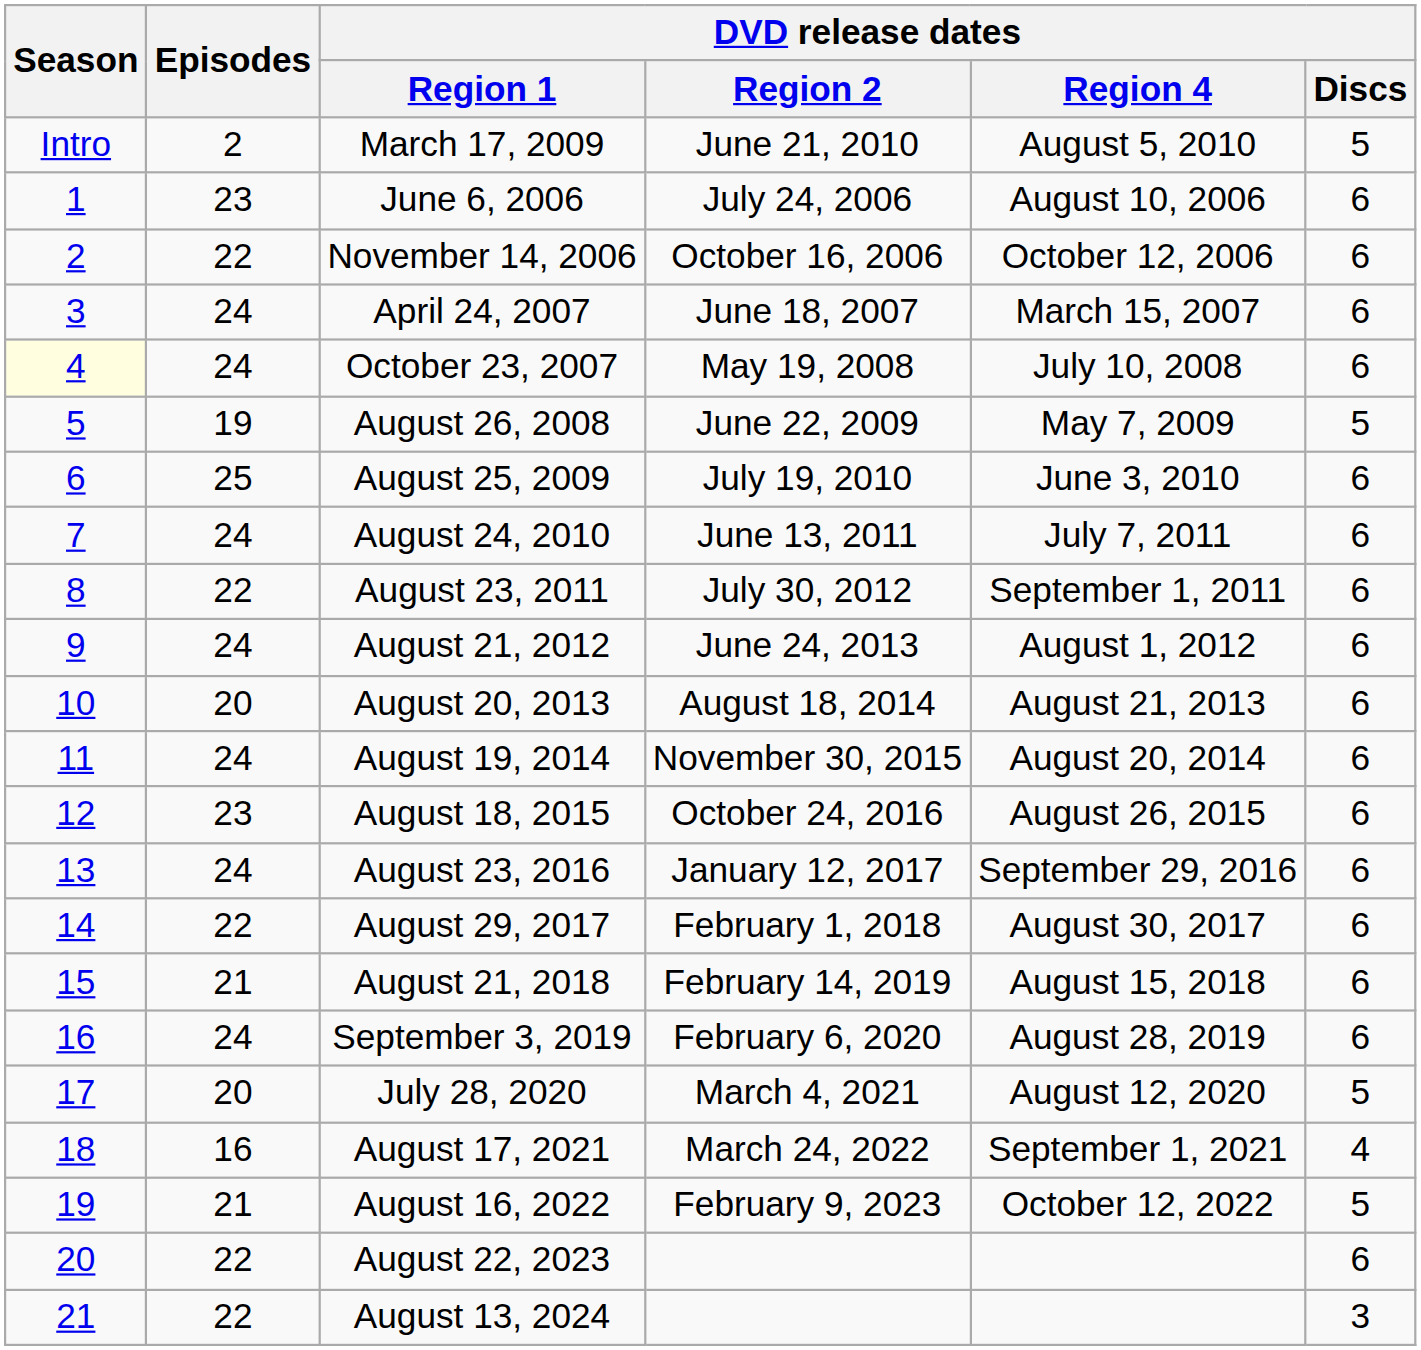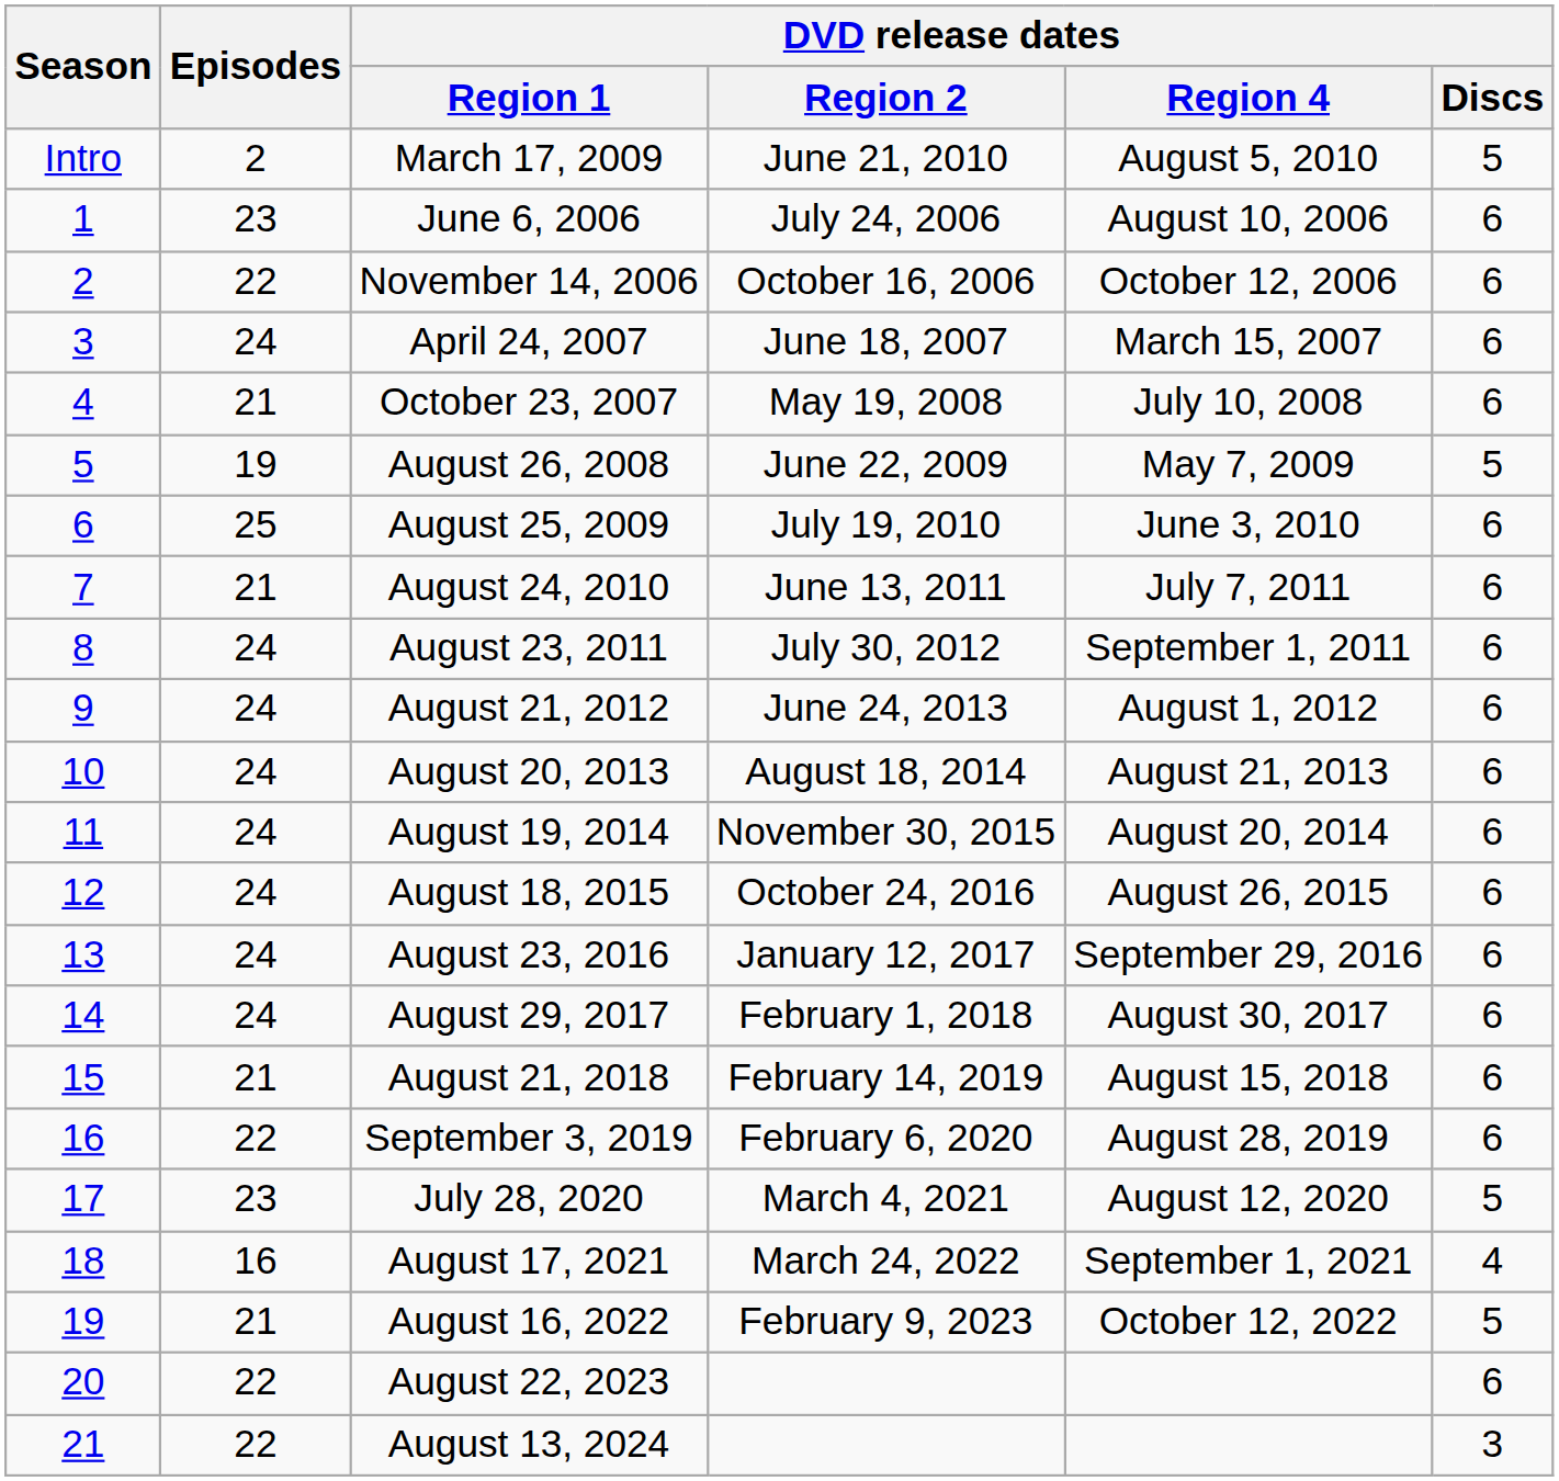October 23, 2007 | Season: lightyellow background -> no background
October 23, 2007 | Episodes: 24 -> 21
August 24, 2010 | Episodes: 24 -> 21
August 23, 2011 | Episodes: 22 -> 24
August 20, 2013 | Episodes: 20 -> 24
August 18, 2015 | Episodes: 23 -> 24
August 29, 2017 | Episodes: 22 -> 24
September 3, 2019 | Episodes: 24 -> 22
July 28, 2020 | Episodes: 20 -> 23
